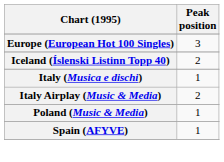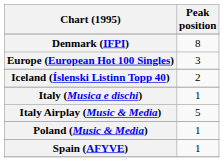+ row: Denmark (IFPI) | 8
Italy Airplay (Music & Media) | Peak position: 2 -> 5
